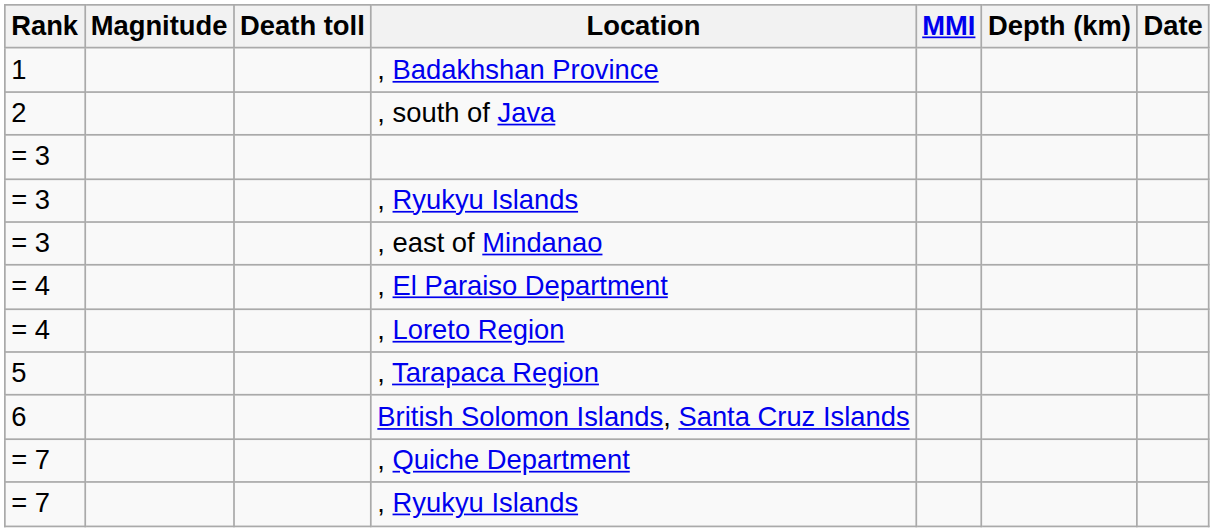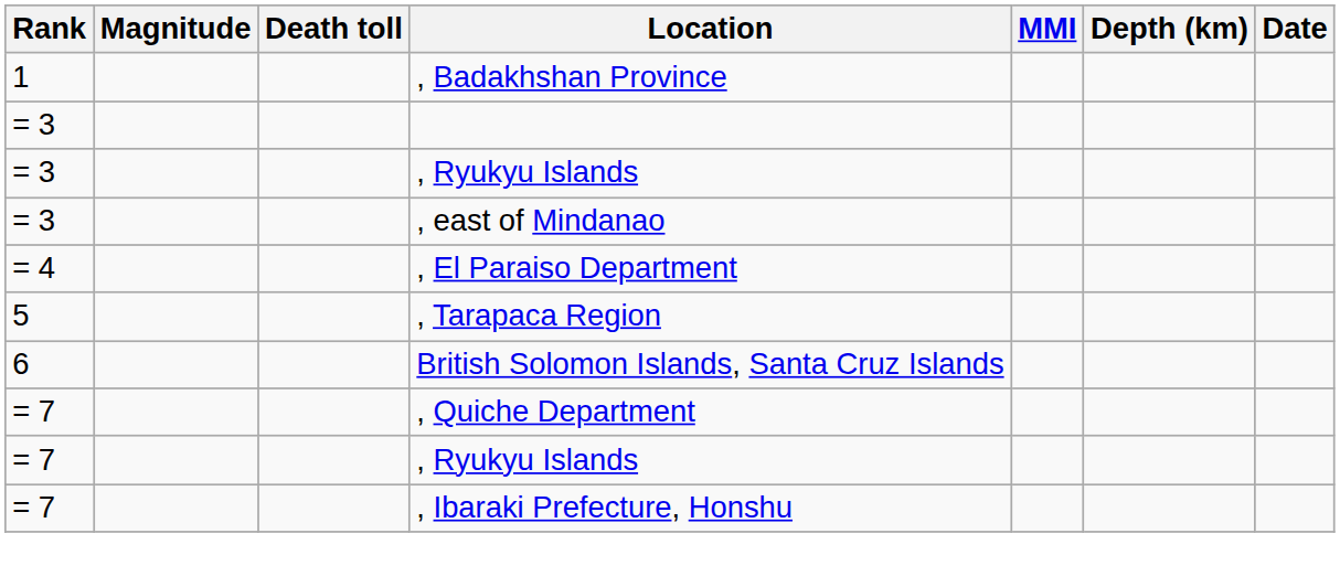- row: 2 | , south of Java
- row: = 4 | , Loreto Region
+ row: = 7 | , Ibaraki Prefecture, Honshu
